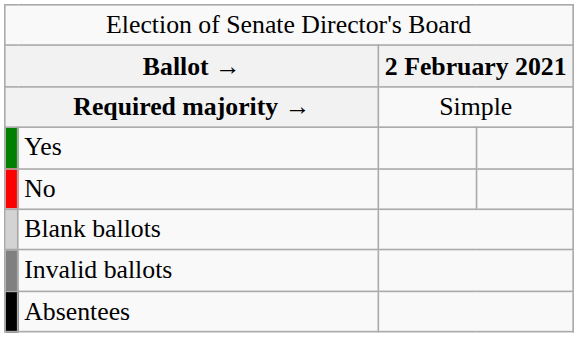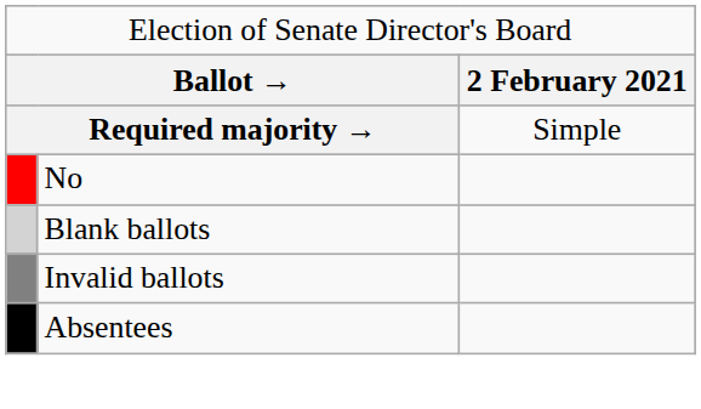- row: Yes
